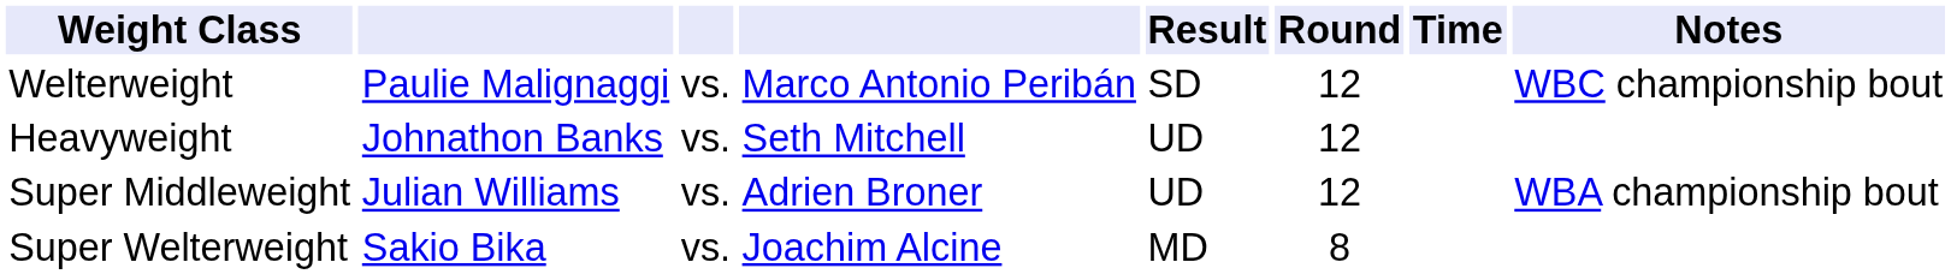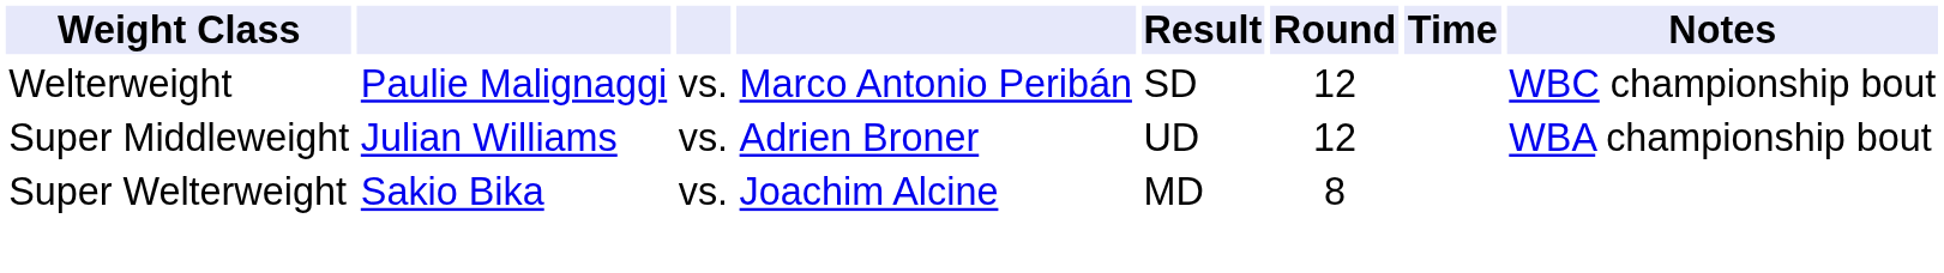- row: Heavyweight | Johnathon Banks | vs. | Seth Mitchell | UD | 12
